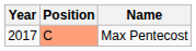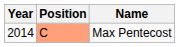Max Pentecost | Year: 2017 -> 2014
